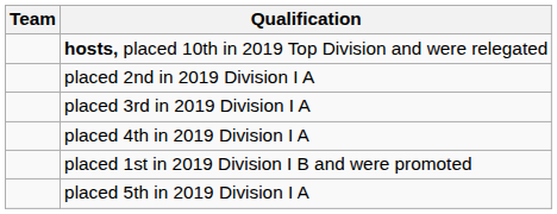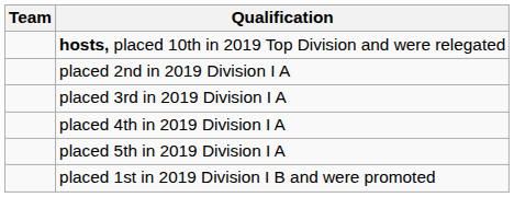rows swapped: placed 5th in 2019 Division I A <-> placed 1st in 2019 Division I B and were promoted
